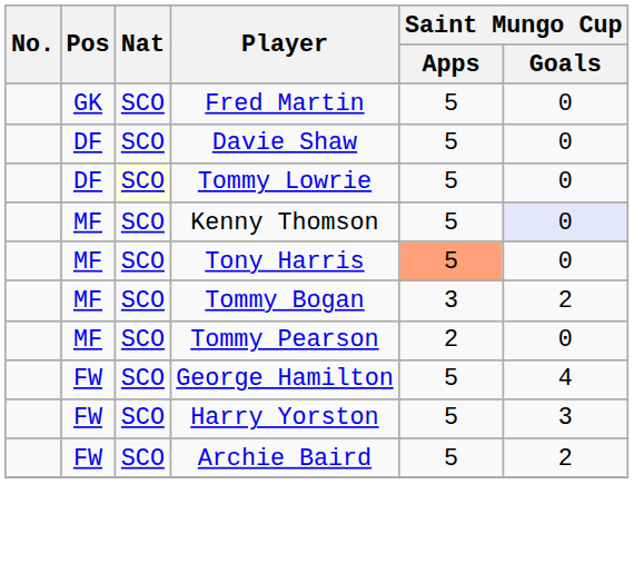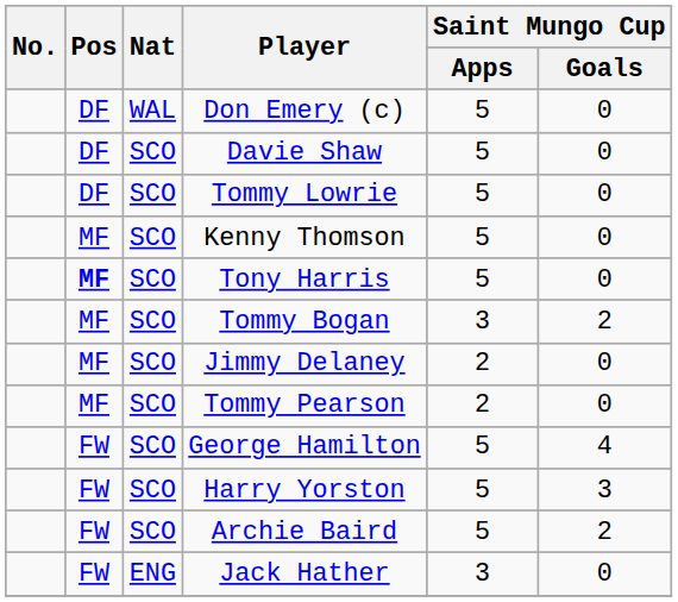- row: GK | SCO | Fred Martin | 5 | 0
+ row: DF | WAL | Don Emery (c) | 5 | 0
Tommy Lowrie | Nat: lightyellow background -> no background
Kenny Thomson | Saint Mungo Cup / Goals: lavender background -> no background
Tony Harris | Pos: normal -> bold
Tony Harris | Saint Mungo Cup / Apps: lightsalmon background -> no background
+ row: MF | SCO | Jimmy Delaney | 2 | 0
+ row: FW | ENG | Jack Hather | 3 | 0
